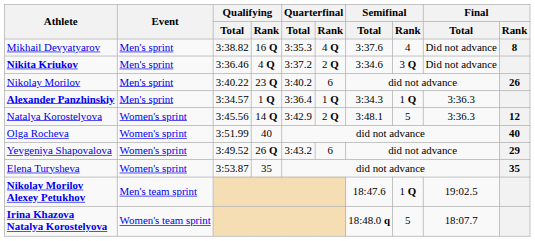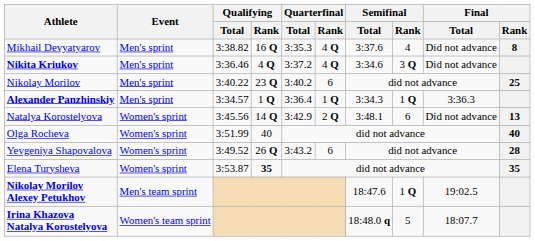Nikita Kriukov | Quarterfinal / Rank: 2 Q -> 4 Q
Nikolay Morilov | Final / Rank: 26 -> 25
Natalya Korostelyova | Semifinal / Rank: 5 -> 6
Natalya Korostelyova | Final / Total: 3:36.3 -> Did not advance
Natalya Korostelyova | Final / Rank: 12 -> 13
Yevgeniya Shapovalova | Final / Rank: 29 -> 28
Elena Turysheva | Qualifying / Rank: normal -> bold
